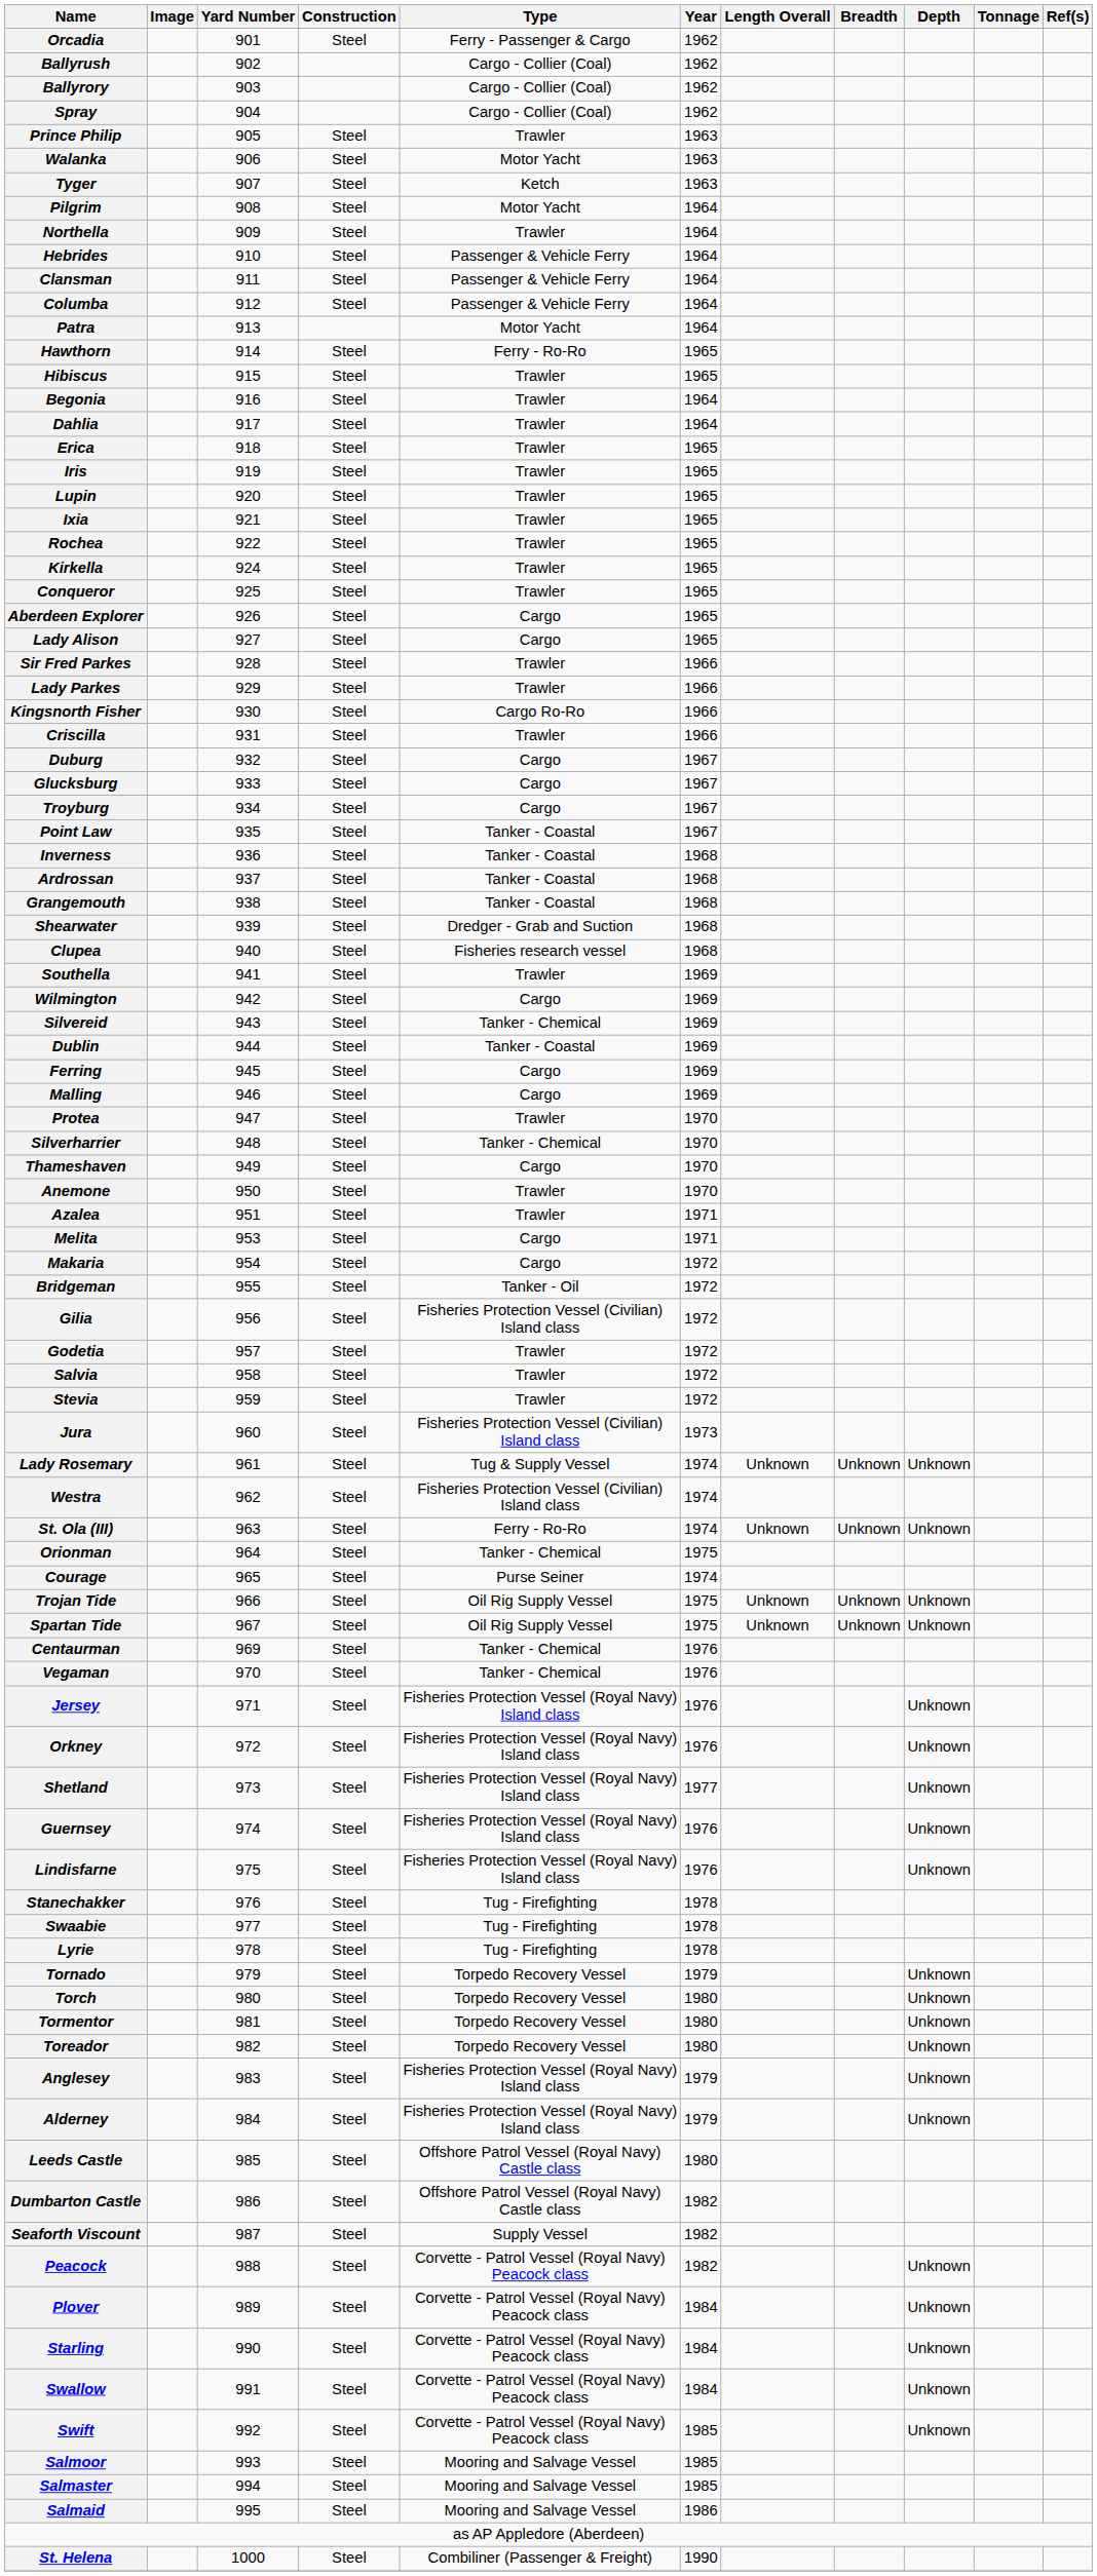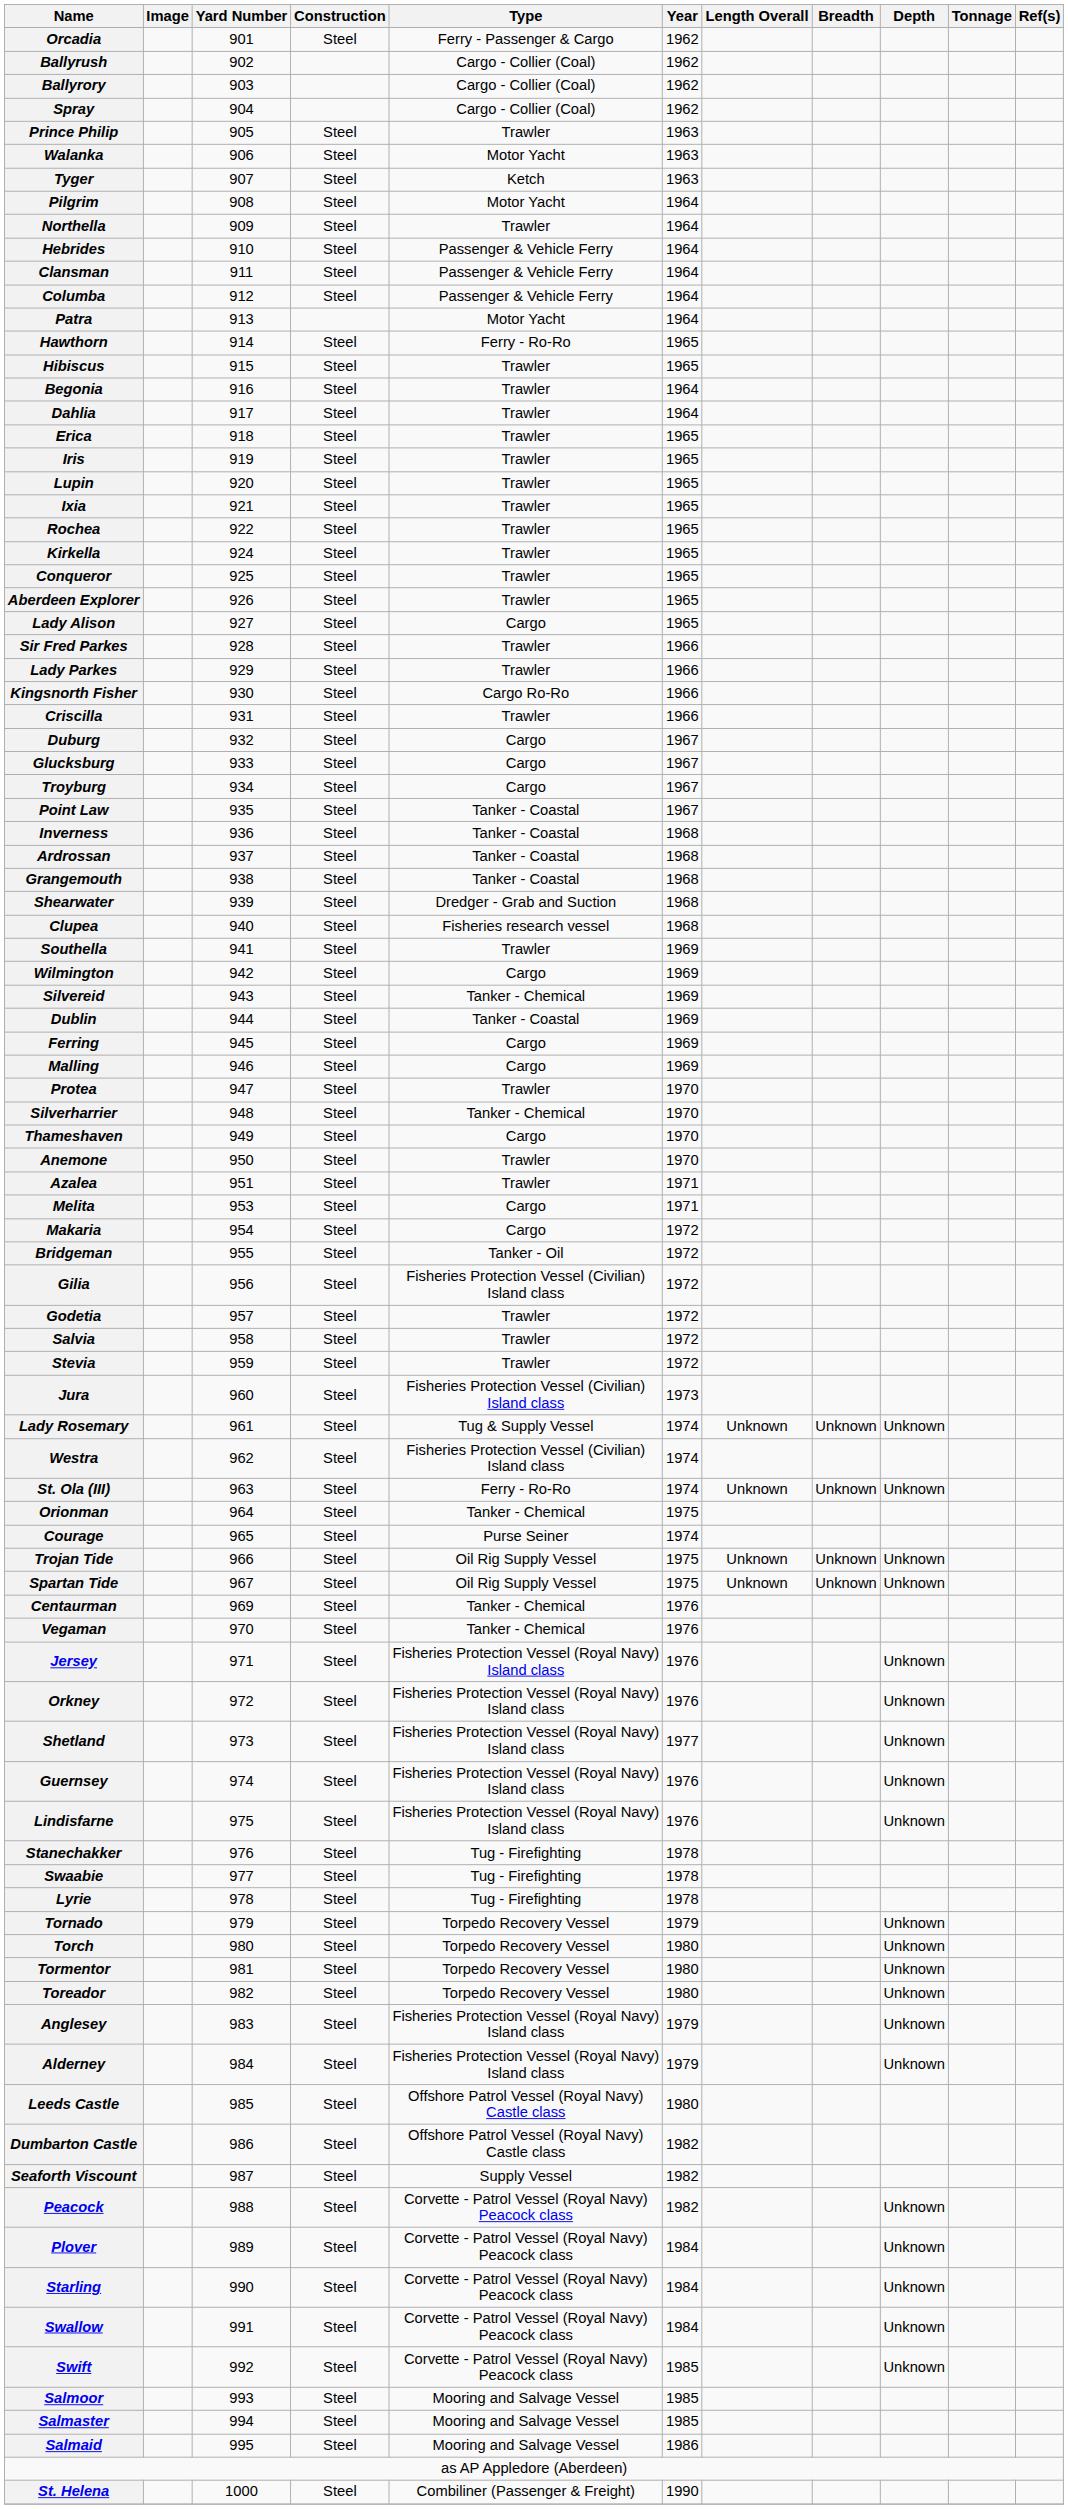Aberdeen Explorer | Type: Cargo -> Trawler
